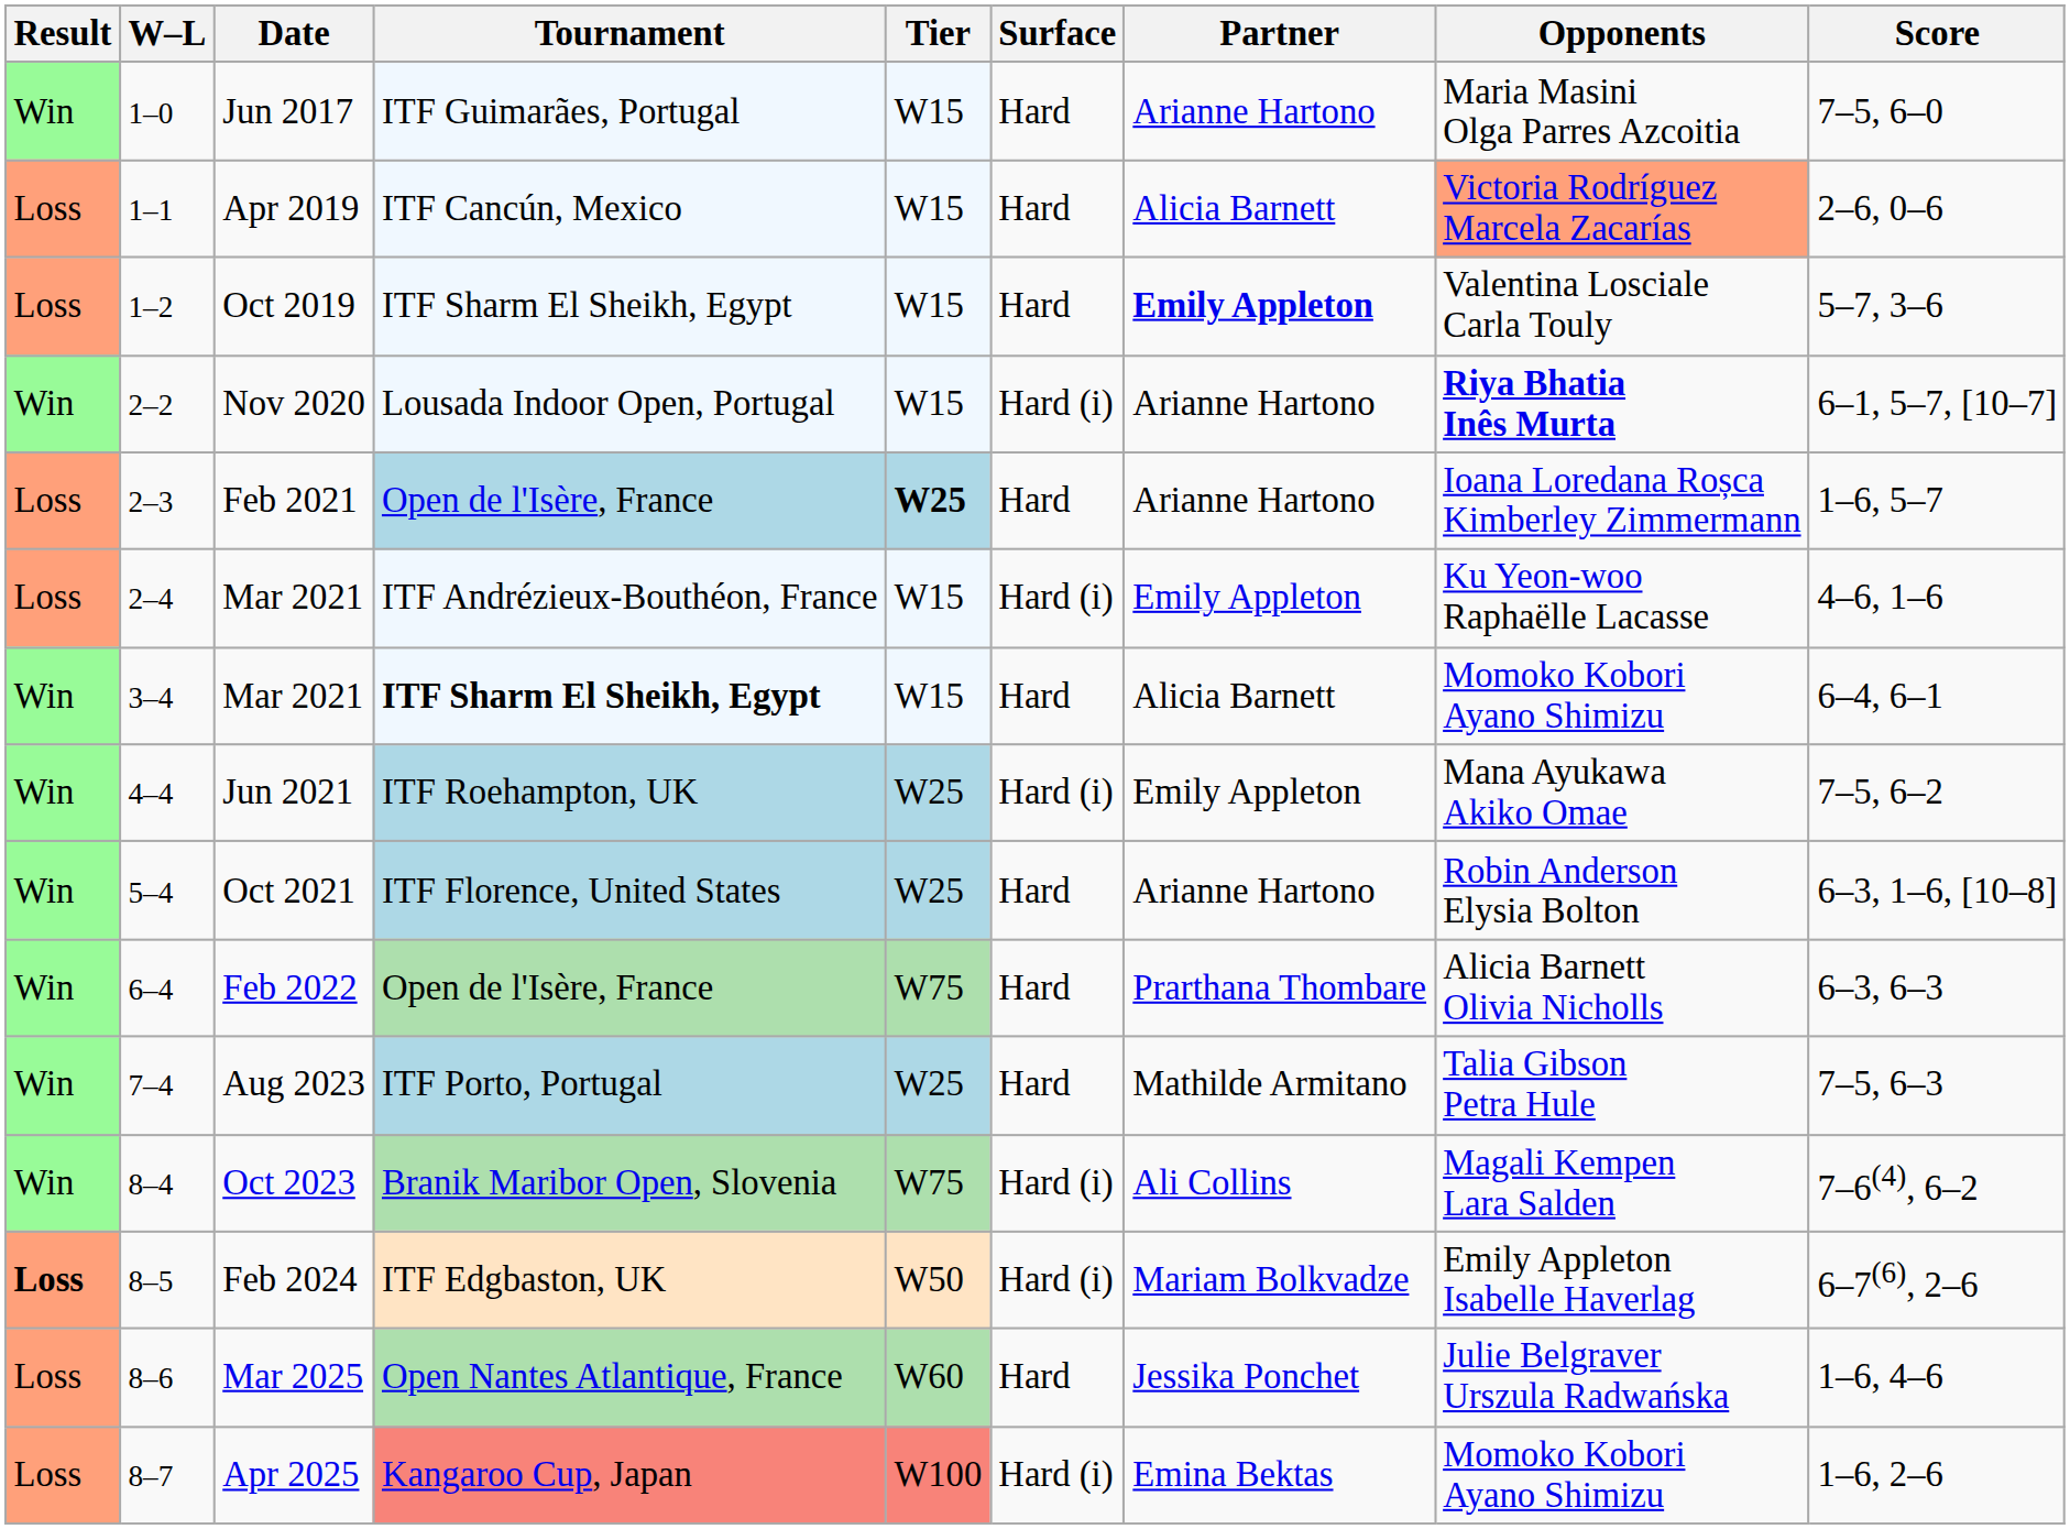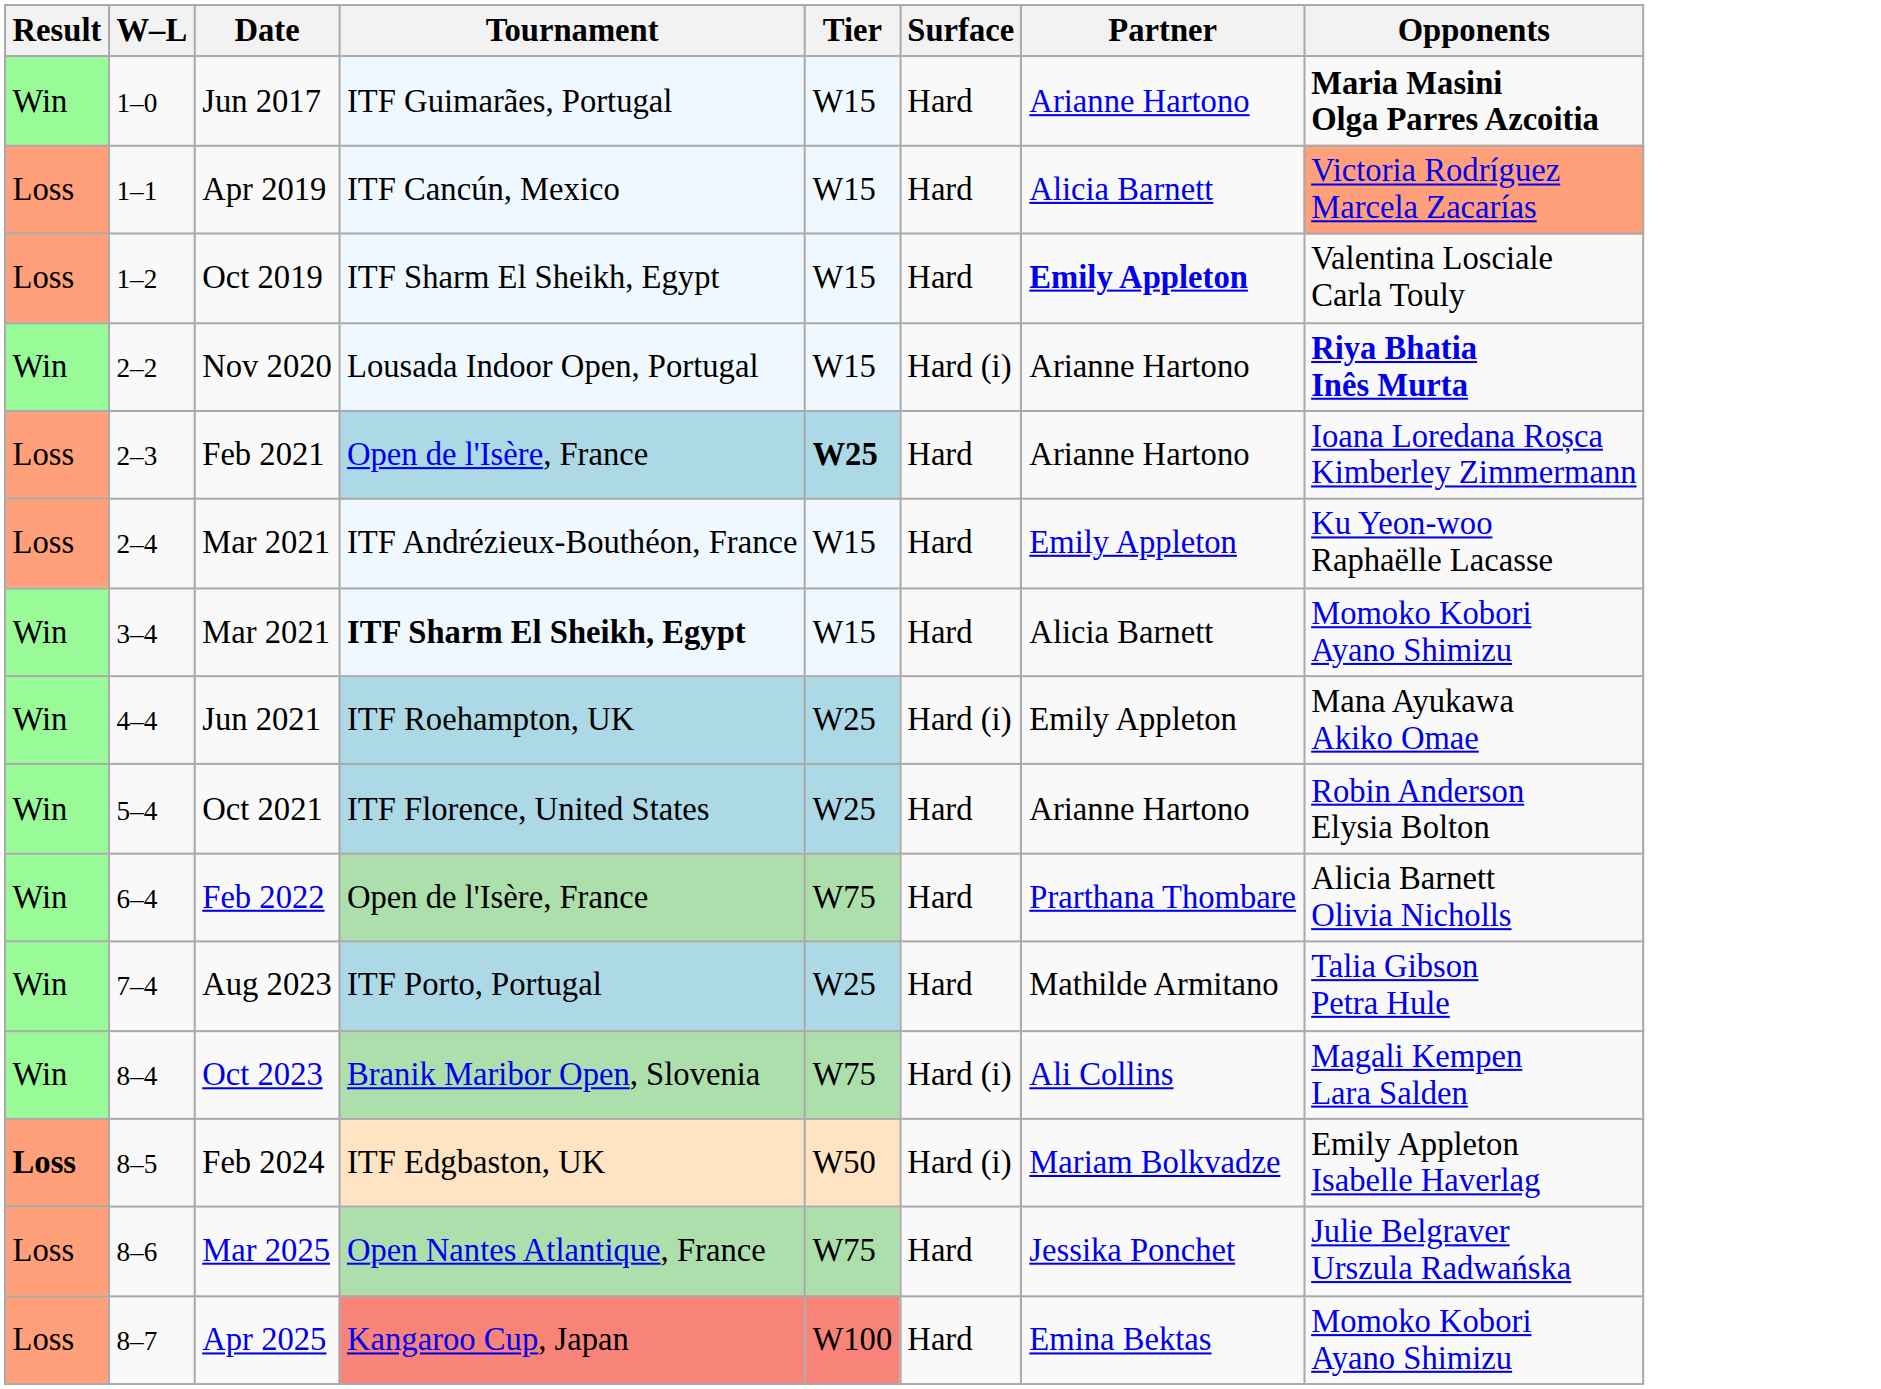- column: Score | 7–5, 6–0 | 2–6, 0–6 | 5–7, 3–6 | 6–1, 5–7, [10–7] | 1–6, 5–7 | 4–6, 1–6 | 6–4, 6–1 | 7–5, 6–2 | 6–3, 1–6, [10–8] | 6–3, 6–3 | 7–5, 6–3 | 7–6(4), 6–2 | 6–7(6), 2–6 | 1–6, 4–6 | 1–6, 2–6
Jun 2017 | Opponents: normal -> bold
2–4 / Mar 2021 | Surface: Hard (i) -> Hard
Mar 2025 | Tier: W60 -> W75
Apr 2025 | Surface: Hard (i) -> Hard
